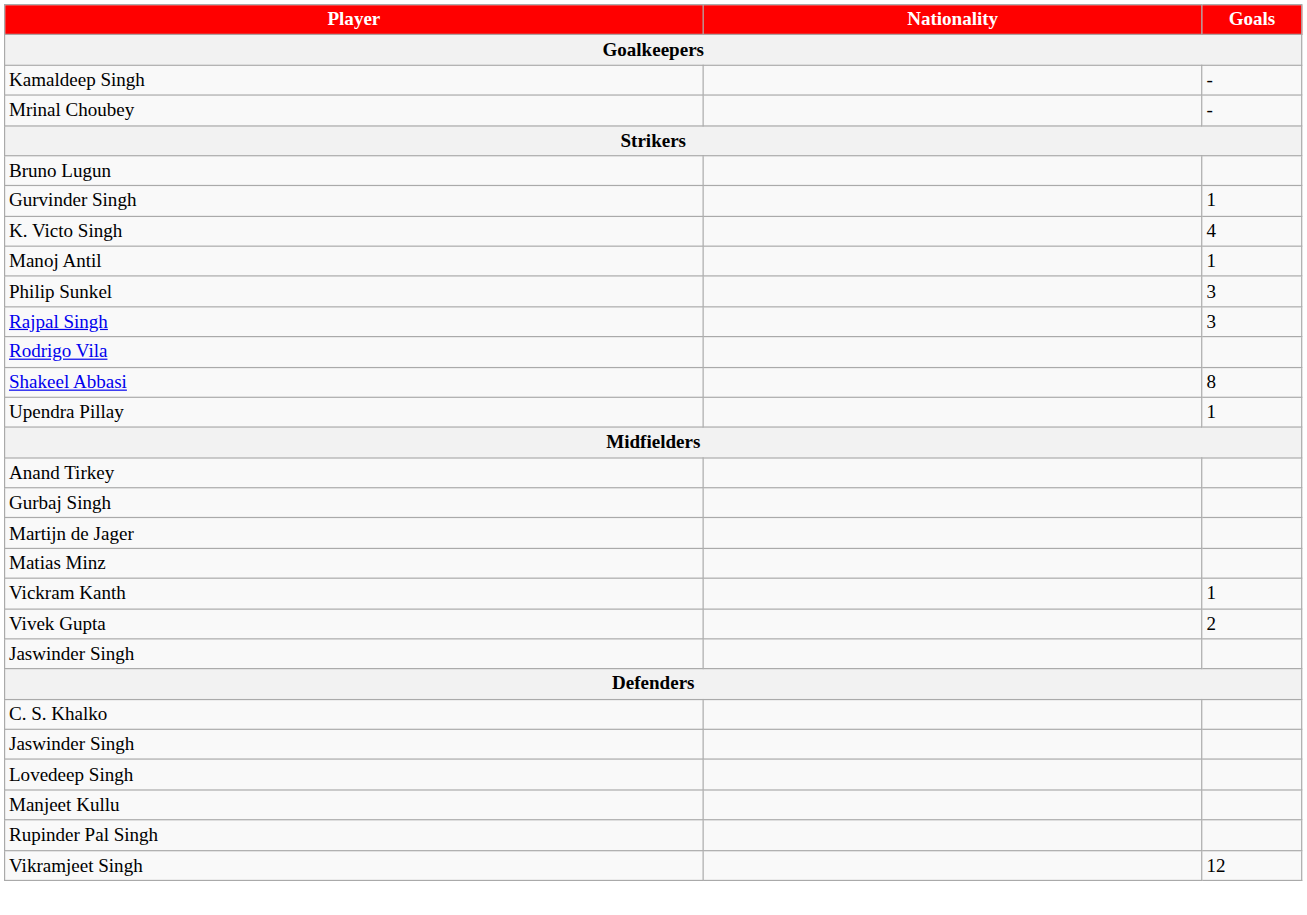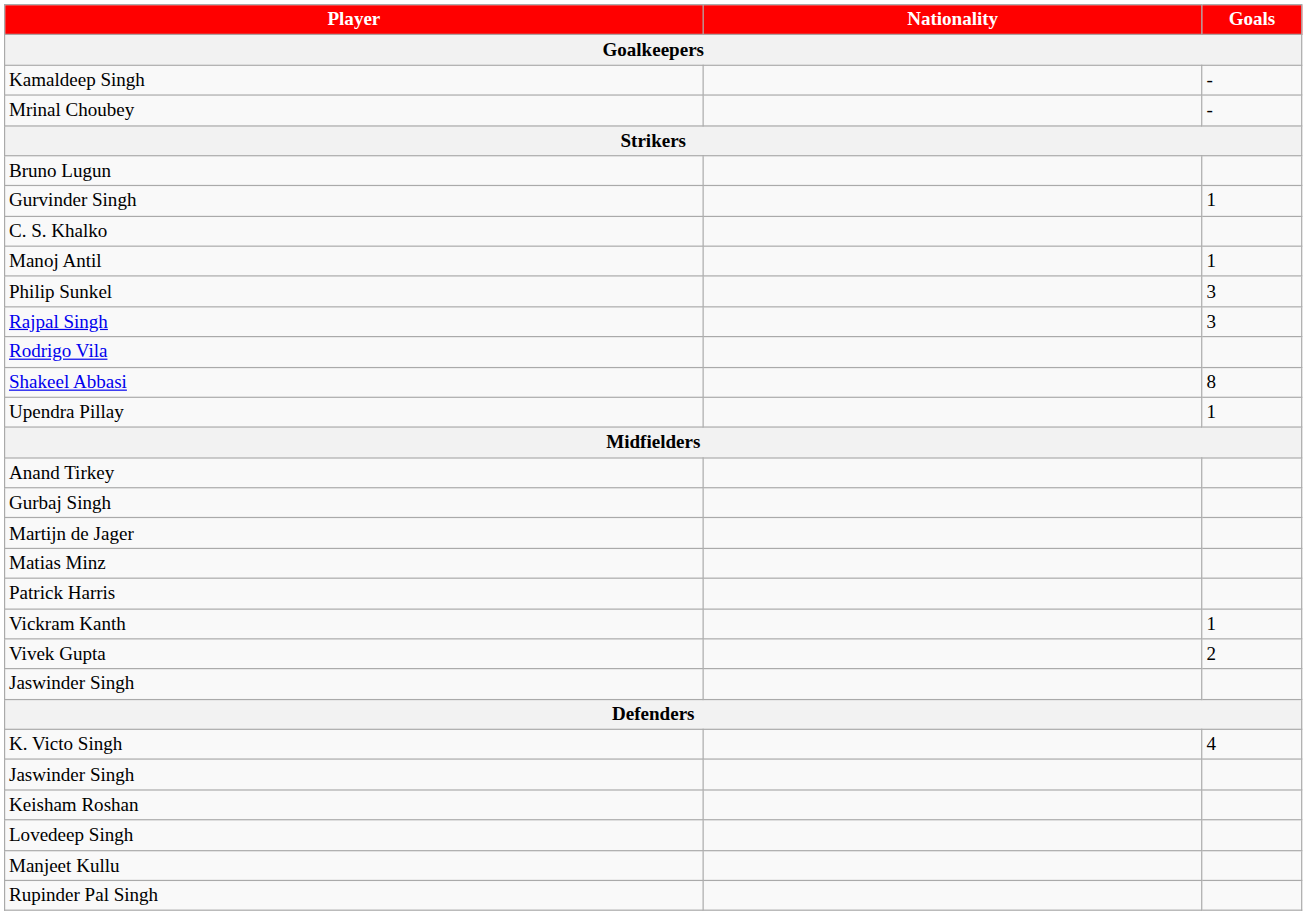rows swapped: K. Victo Singh <-> C. S. Khalko
+ row: Patrick Harris
+ row: Keisham Roshan
- row: Vikramjeet Singh | 12
